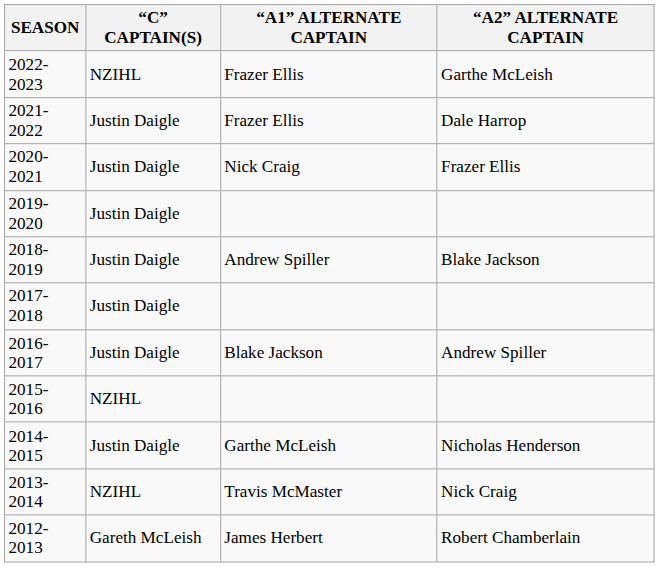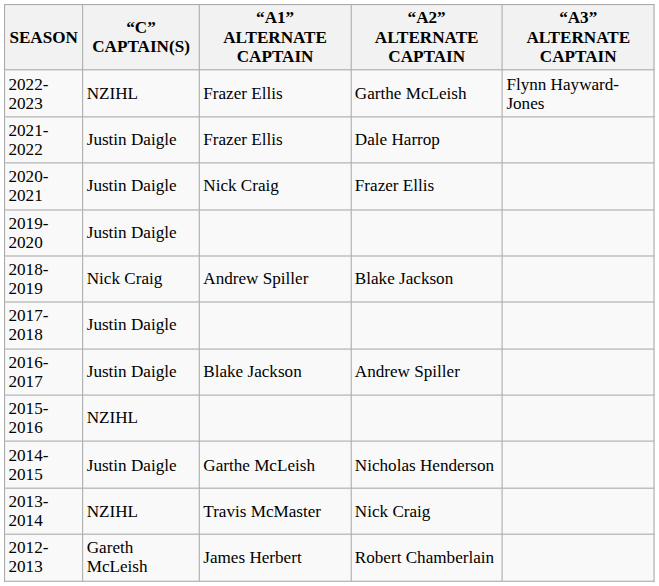+ column: “A3” ALTERNATE CAPTAIN | Flynn Hayward- Jones
2018-2019 | “C” CAPTAIN(S): Justin Daigle -> Nick Craig
